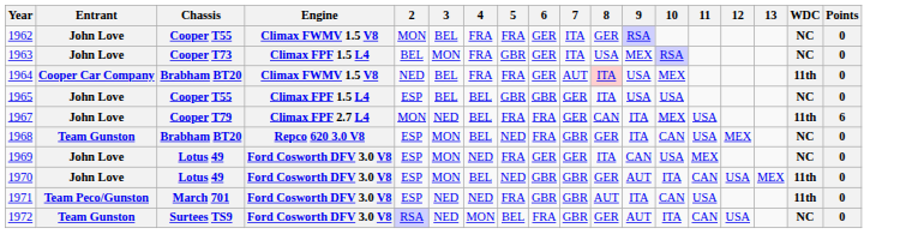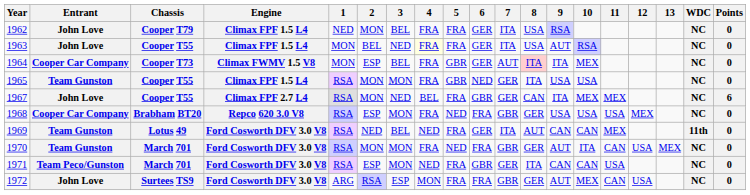+ column: 1 | NED | MON | MON | RSA | RSA | RSA | RSA | RSA | RSA | ARG
1962 | Chassis: Cooper T55 -> Cooper T79
1962 | Engine: Climax FWMV 1.5 V8 -> Climax FPF 1.5 L4
1962 | 8: GER -> USA
1963 | Chassis: Cooper T73 -> Cooper T55
1963 | 3: MON -> NED
1963 | 4: no background -> lightyellow background
1963 | 5: GBR -> FRA
1963 | 9: MEX -> AUT
1964 | Chassis: Brabham BT20 -> Cooper T73
1964 | 2: NED -> ESP
1964 | 5: FRA -> GBR
1964 | 9: USA -> ITA
1964 | WDC: 11th -> NC
1965 | Entrant: John Love -> Team Gunston
1965 | 2: ESP -> MON
1965 | 3: BEL -> MON
1965 | 4: BEL -> FRA
1965 | 6: GBR -> NED
1967 | Chassis: Cooper T79 -> Cooper T55
1967 | 6: FRA -> GBR
1967 | 11: USA -> MEX
1967 | WDC: 11th -> NC
1968 | Entrant: Team Gunston -> Cooper Car Company
1968 | 4: BEL -> FRA
1968 | 9: ITA -> USA
1968 | 10: CAN -> USA
1969 | Entrant: John Love -> Team Gunston
1969 | 2: ESP -> NED
1969 | 3: MON -> BEL
1969 | 7: GER -> ITA
1969 | 8: ITA -> AUT
1969 | 10: USA -> CAN
1969 | WDC: NC -> 11th
1970 | Entrant: John Love -> Team Gunston
1970 | Chassis: Lotus 49 -> March 701
1970 | 2: ESP -> MON
1970 | 4: BEL -> FRA
1970 | 6: GBR -> FRA
1970 | WDC: 11th -> NC
1971 | 3: NED -> MON
1971 | 7: GBR -> GER
1971 | 8: AUT -> ITA
1971 | 9: ITA -> CAN
1971 | WDC: 11th -> NC
1972 | Entrant: Team Gunston -> John Love
1972 | 3: NED -> ESP
1972 | 5: BEL -> FRA
1972 | 10: ITA -> MEX
